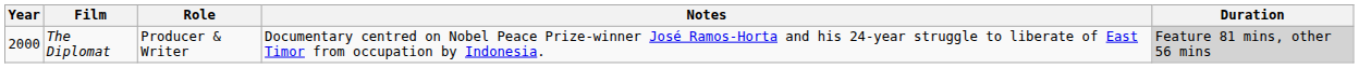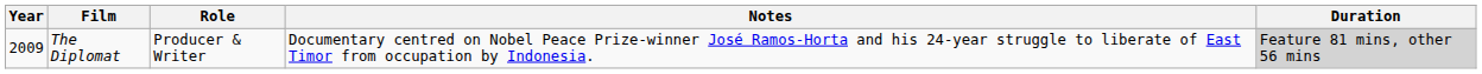The Diplomat | Year: 2000 -> 2009
